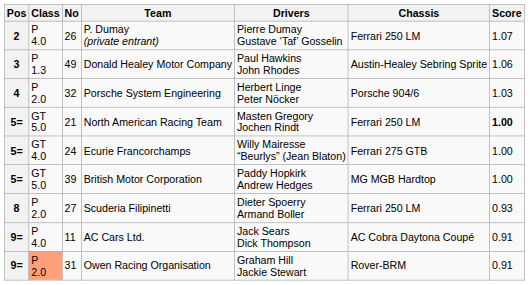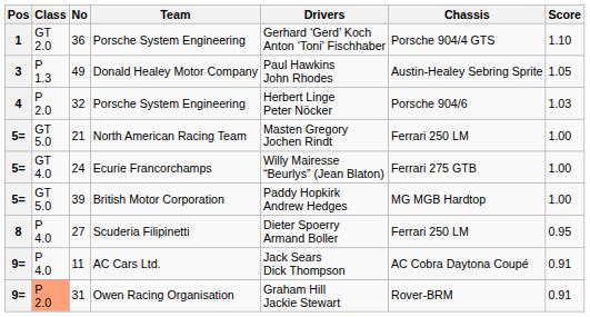+ row: 1 | GT 2.0 | 36 | Porsche System Engineering | Gerhard ‘Gerd’ Koch Anton ‘Toni’ Fischhaber | Porsche 904/4 GTS | 1.10
- row: 2 | P 4.0 | 26 | P. Dumay (private entrant) | Pierre Dumay Gustave ‘Taf’ Gosselin | Ferrari 250 LM | 1.07
Donald Healey Motor Company | Score: 1.06 -> 1.05
North American Racing Team | Score: bold -> normal
Scuderia Filipinetti | Class: P 2.0 -> P 4.0
Scuderia Filipinetti | Score: 0.93 -> 0.95
